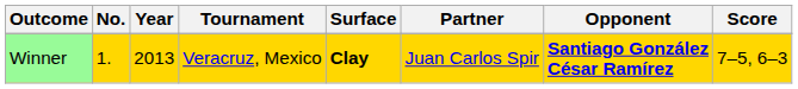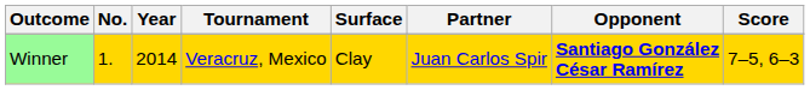Winner | Year: 2013 -> 2014
Winner | Surface: bold -> normal
